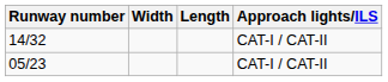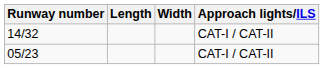columns swapped: Length <-> Width
